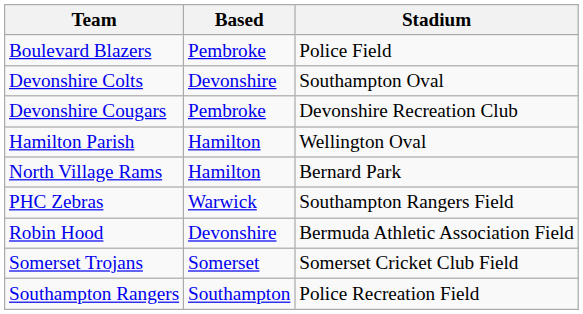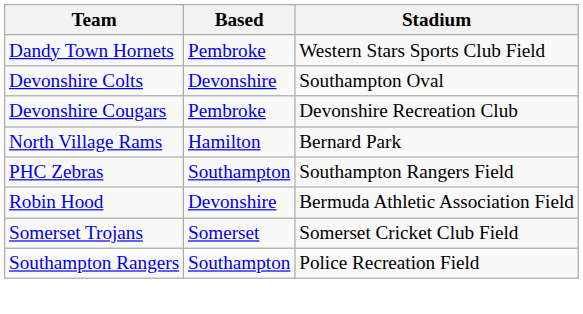- row: Boulevard Blazers | Pembroke | Police Field
+ row: Dandy Town Hornets | Pembroke | Western Stars Sports Club Field
- row: Hamilton Parish | Hamilton | Wellington Oval
PHC Zebras | Based: Warwick -> Southampton
